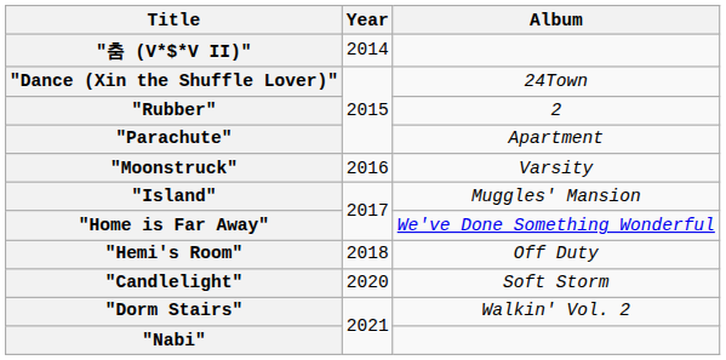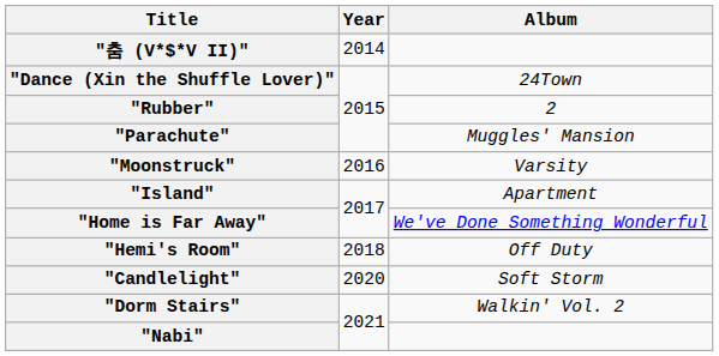"Parachute" | Album: Apartment -> Muggles' Mansion
"Island" | Album: Muggles' Mansion -> Apartment
